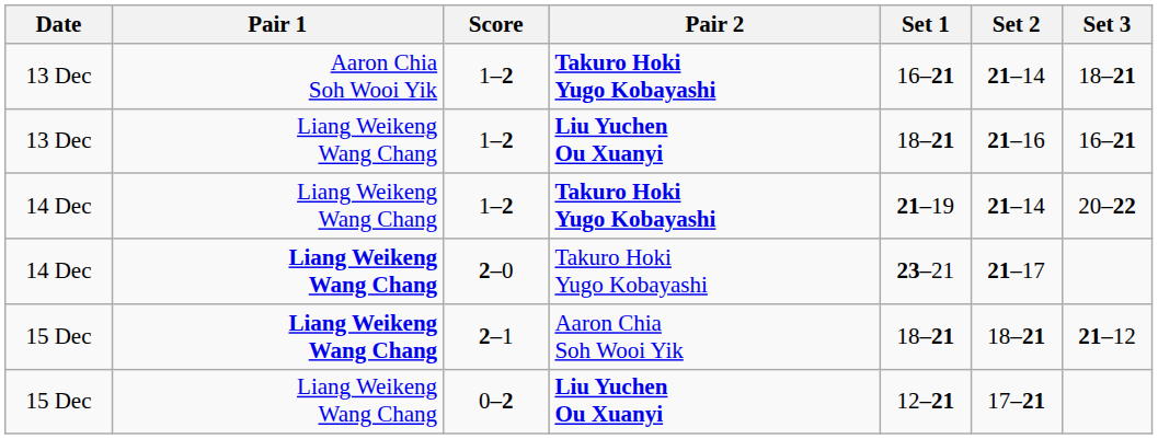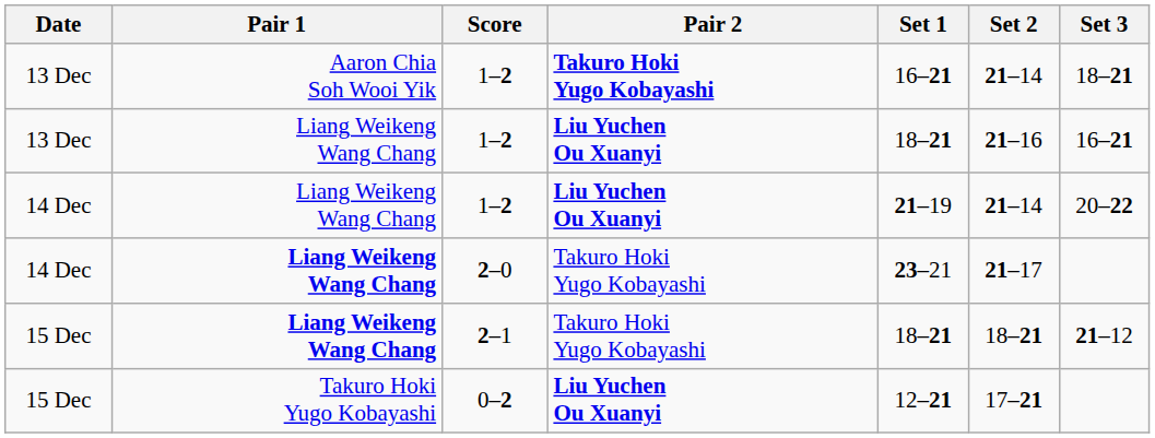14 Dec / 1–2 | Pair 2: Takuro Hoki Yugo Kobayashi -> Liu Yuchen Ou Xuanyi
2–1 | Pair 2: Aaron Chia Soh Wooi Yik -> Takuro Hoki Yugo Kobayashi
0–2 | Pair 1: Liang Weikeng Wang Chang -> Takuro Hoki Yugo Kobayashi
